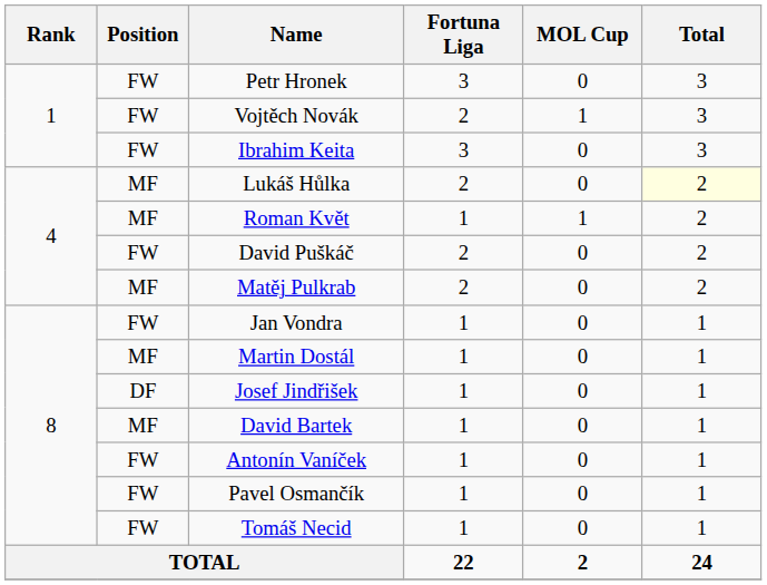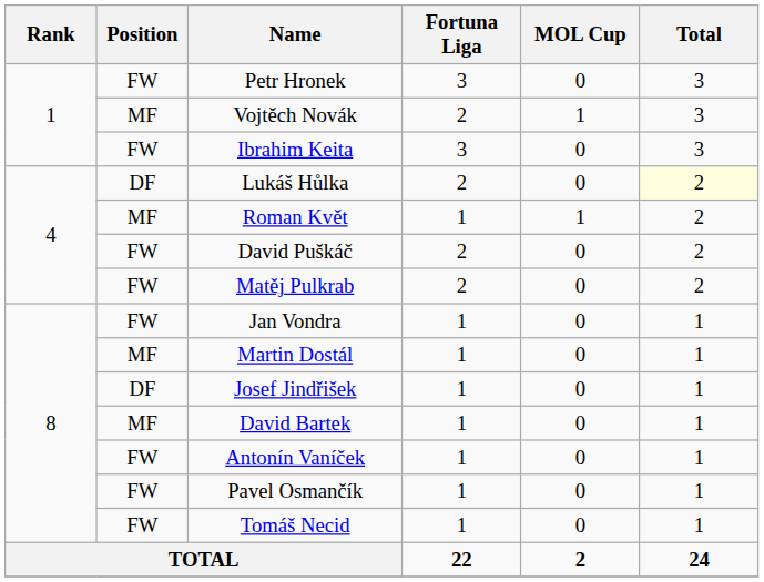Vojtěch Novák | Position: FW -> MF
Lukáš Hůlka | Position: MF -> DF
Matěj Pulkrab | Position: MF -> FW
